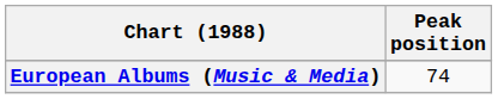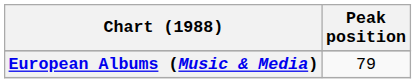European Albums (Music & Media) | Peak position: 74 -> 79
